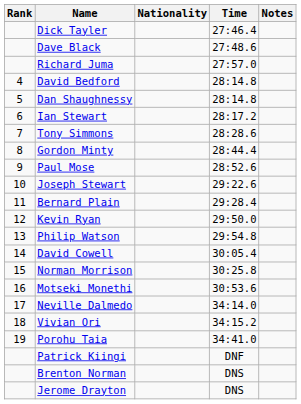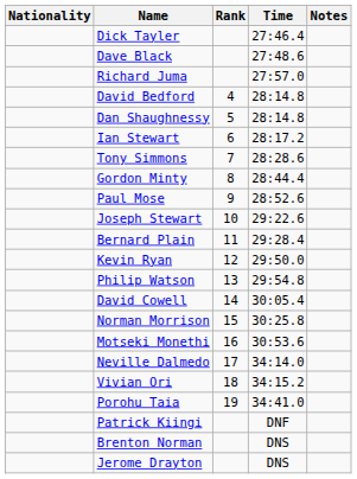columns swapped: Rank <-> Nationality
